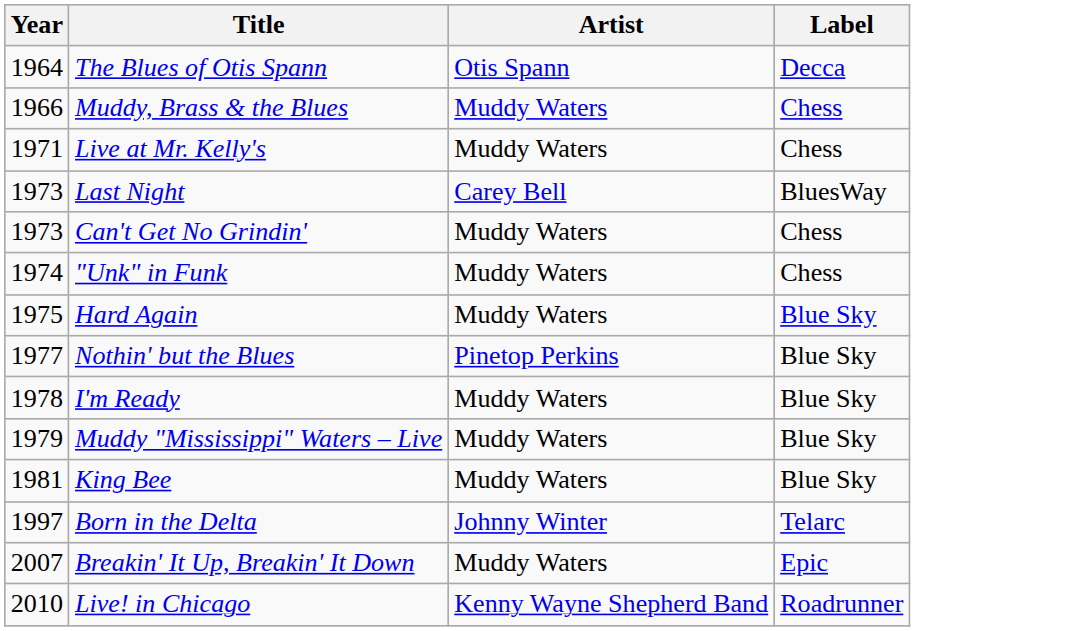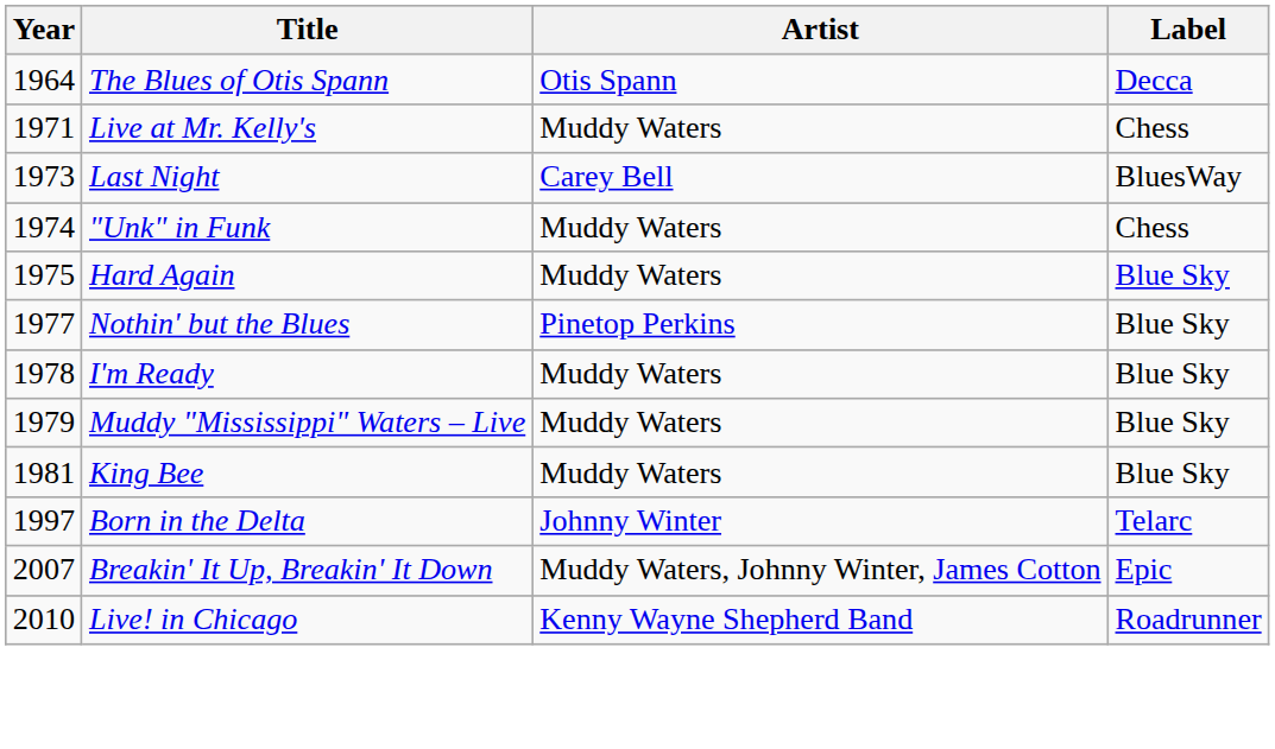- row: 1966 | Muddy, Brass & the Blues | Muddy Waters | Chess
- row: 1973 | Can't Get No Grindin' | Muddy Waters | Chess
Breakin' It Up, Breakin' It Down | Artist: Muddy Waters -> Muddy Waters, Johnny Winter, James Cotton
